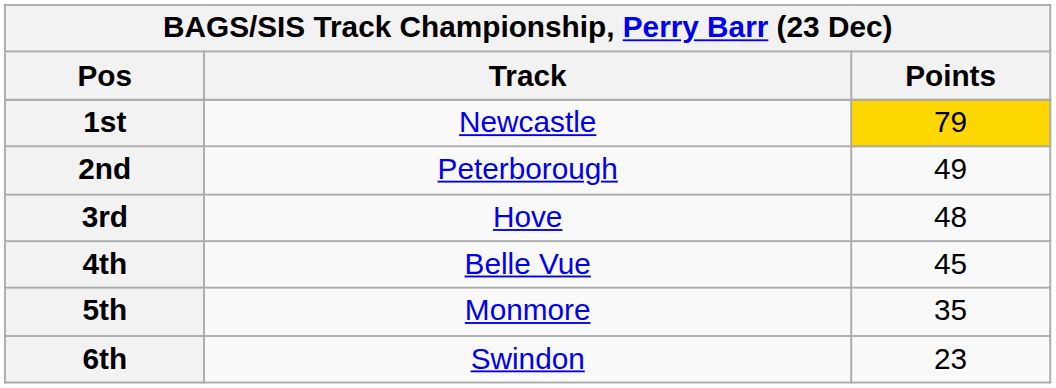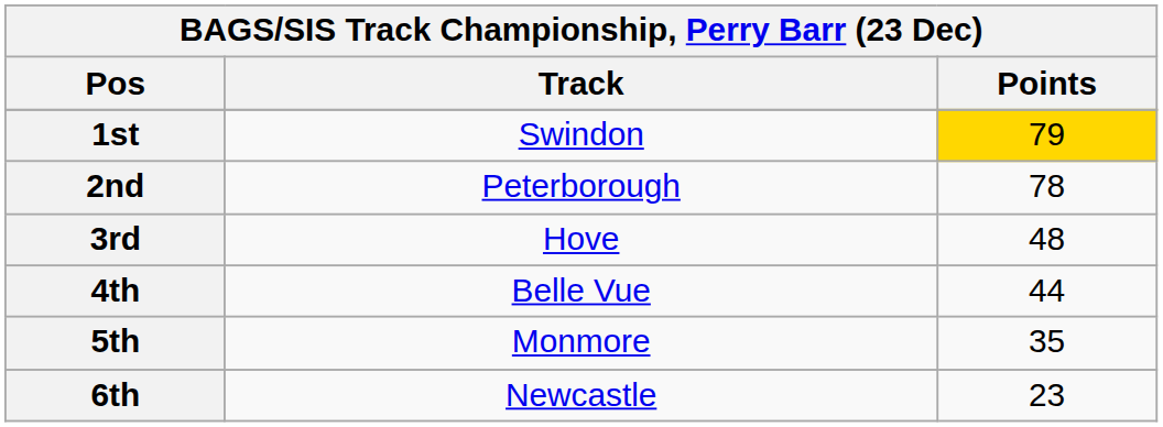1st | Track: Newcastle -> Swindon
2nd | Points: 49 -> 78
4th | Points: 45 -> 44
6th | Track: Swindon -> Newcastle
